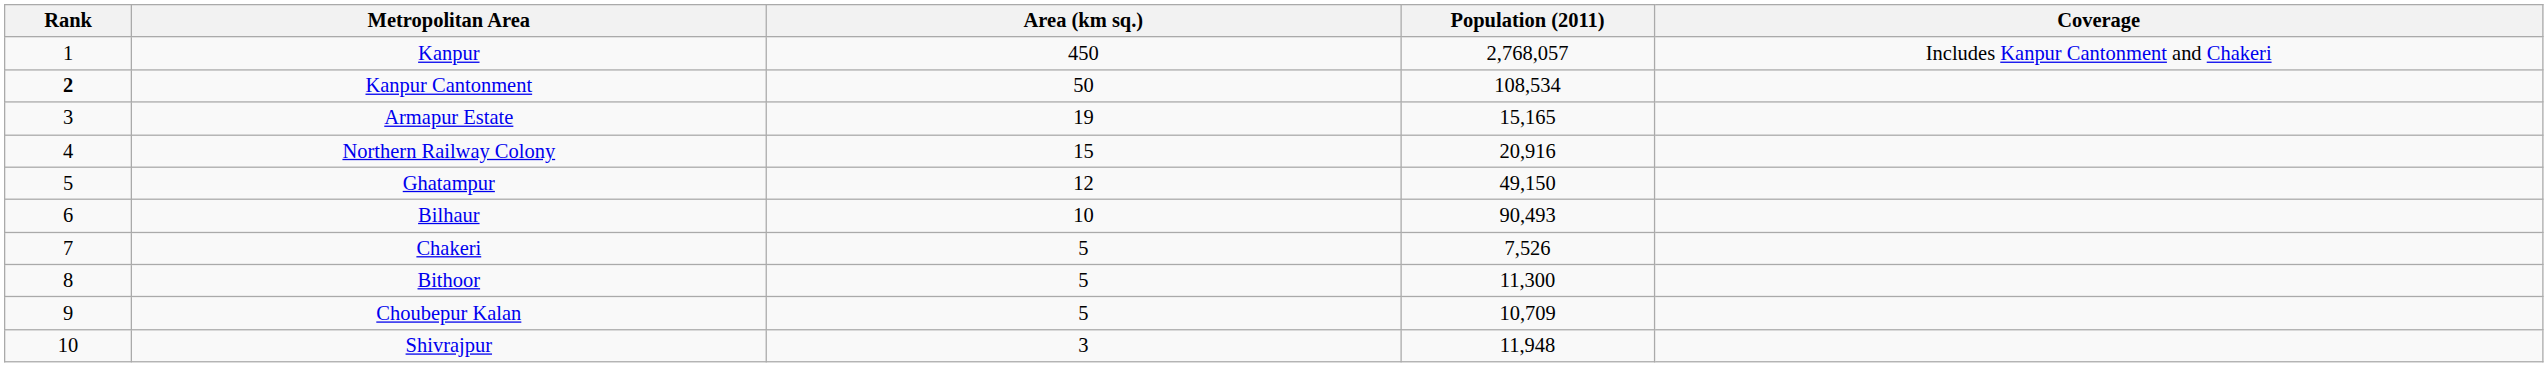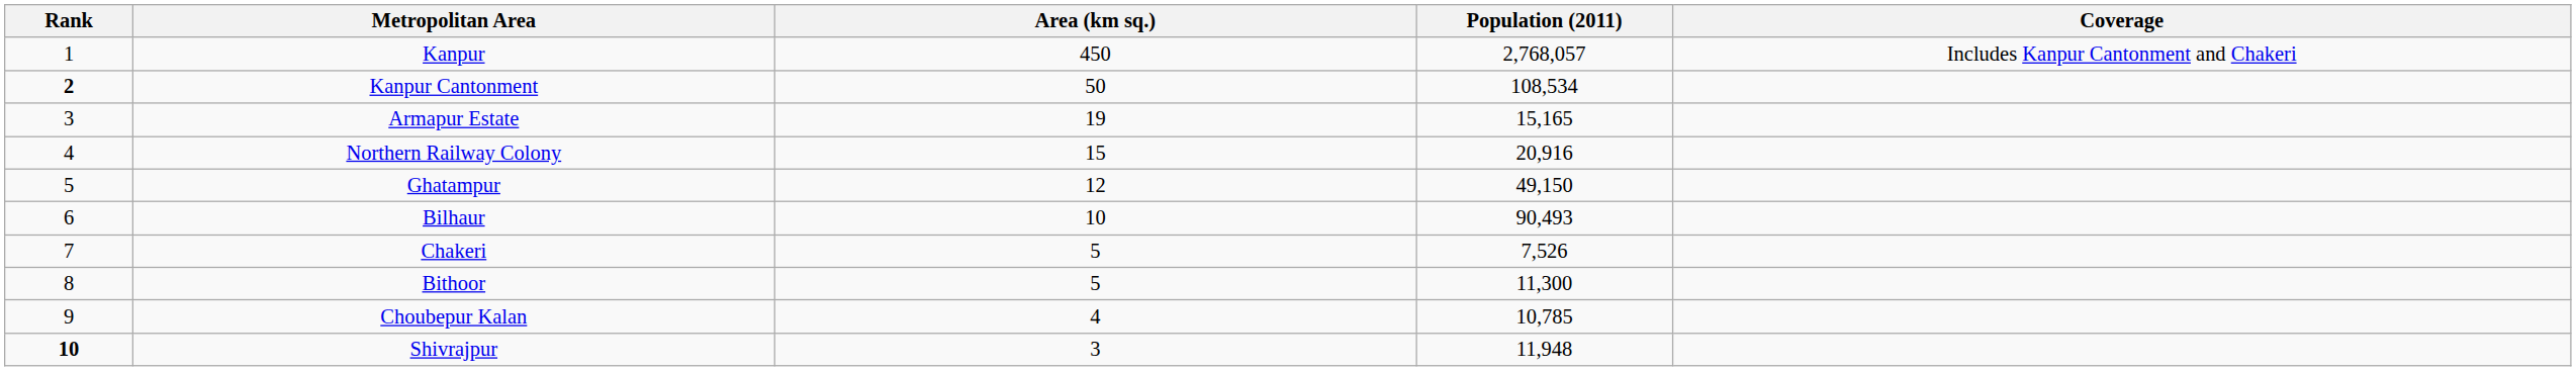Choubepur Kalan | Area (km sq.): 5 -> 4
Choubepur Kalan | Population (2011): 10,709 -> 10,785
Shivrajpur | Rank: normal -> bold
